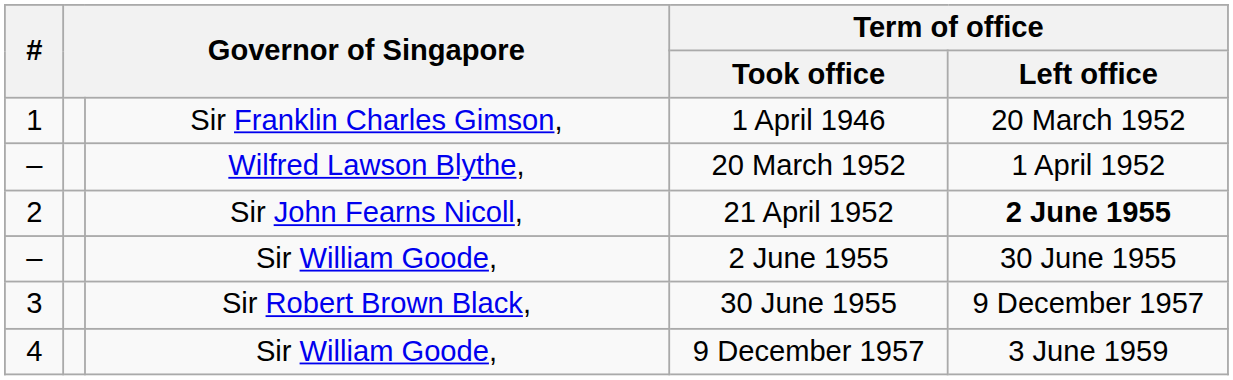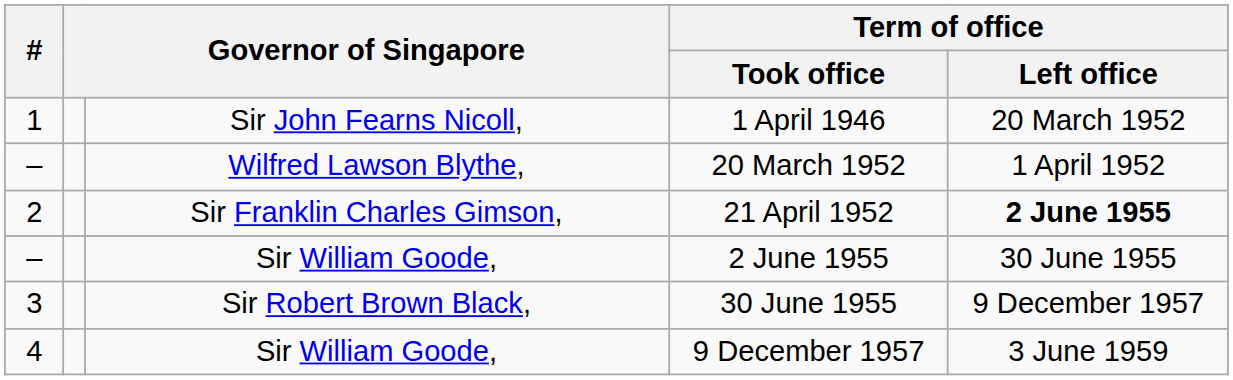1 April 1946 | column 3: Sir Franklin Charles Gimson, -> Sir John Fearns Nicoll,
21 April 1952 | column 3: Sir John Fearns Nicoll, -> Sir Franklin Charles Gimson,
